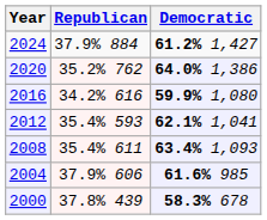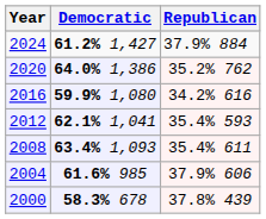columns swapped: Republican <-> Democratic
